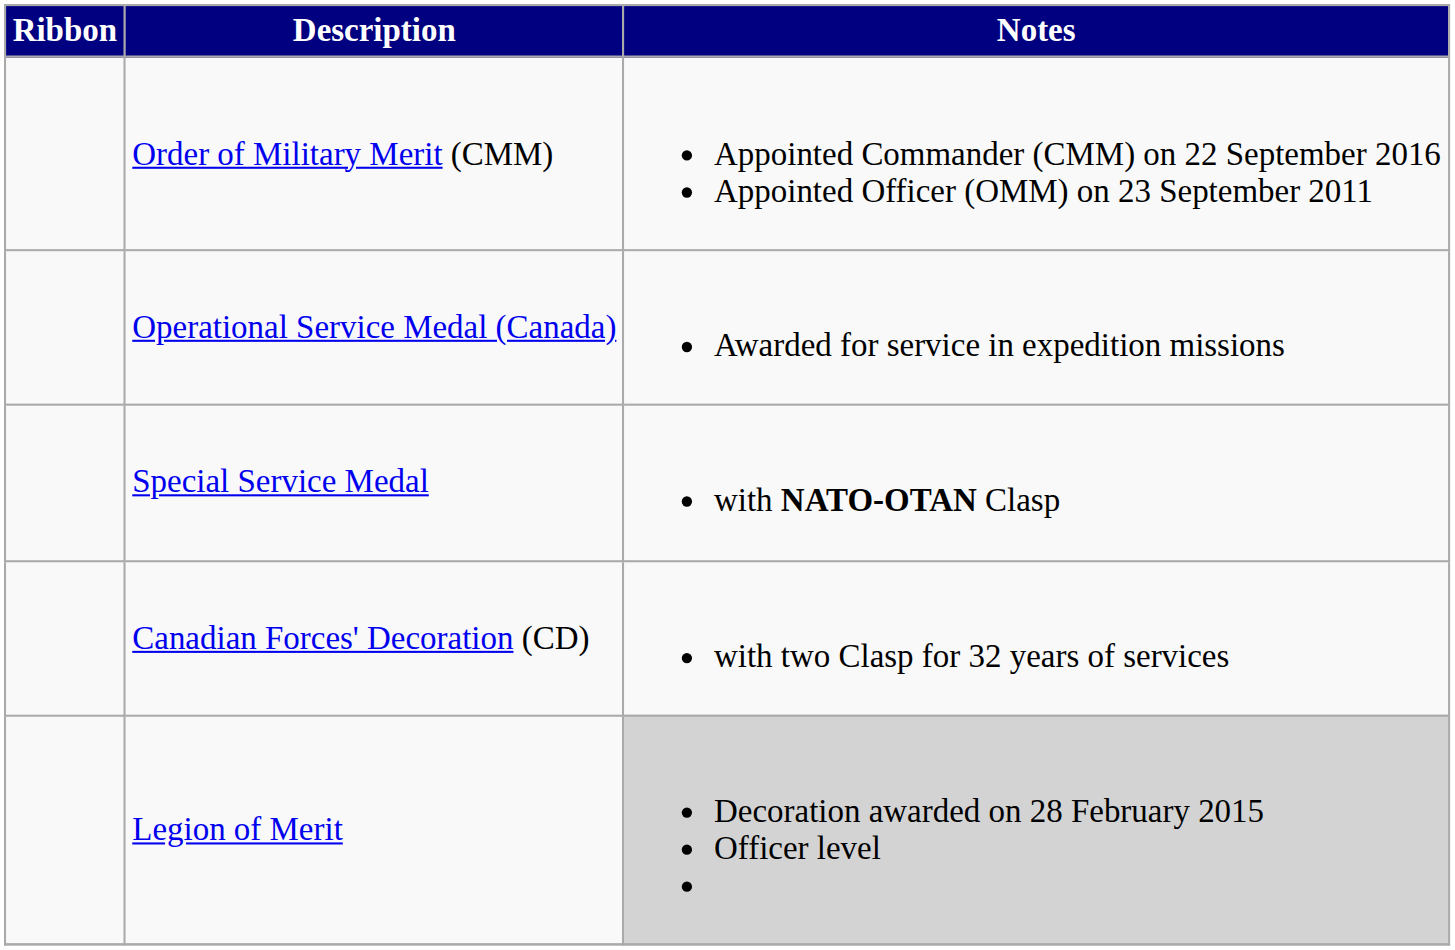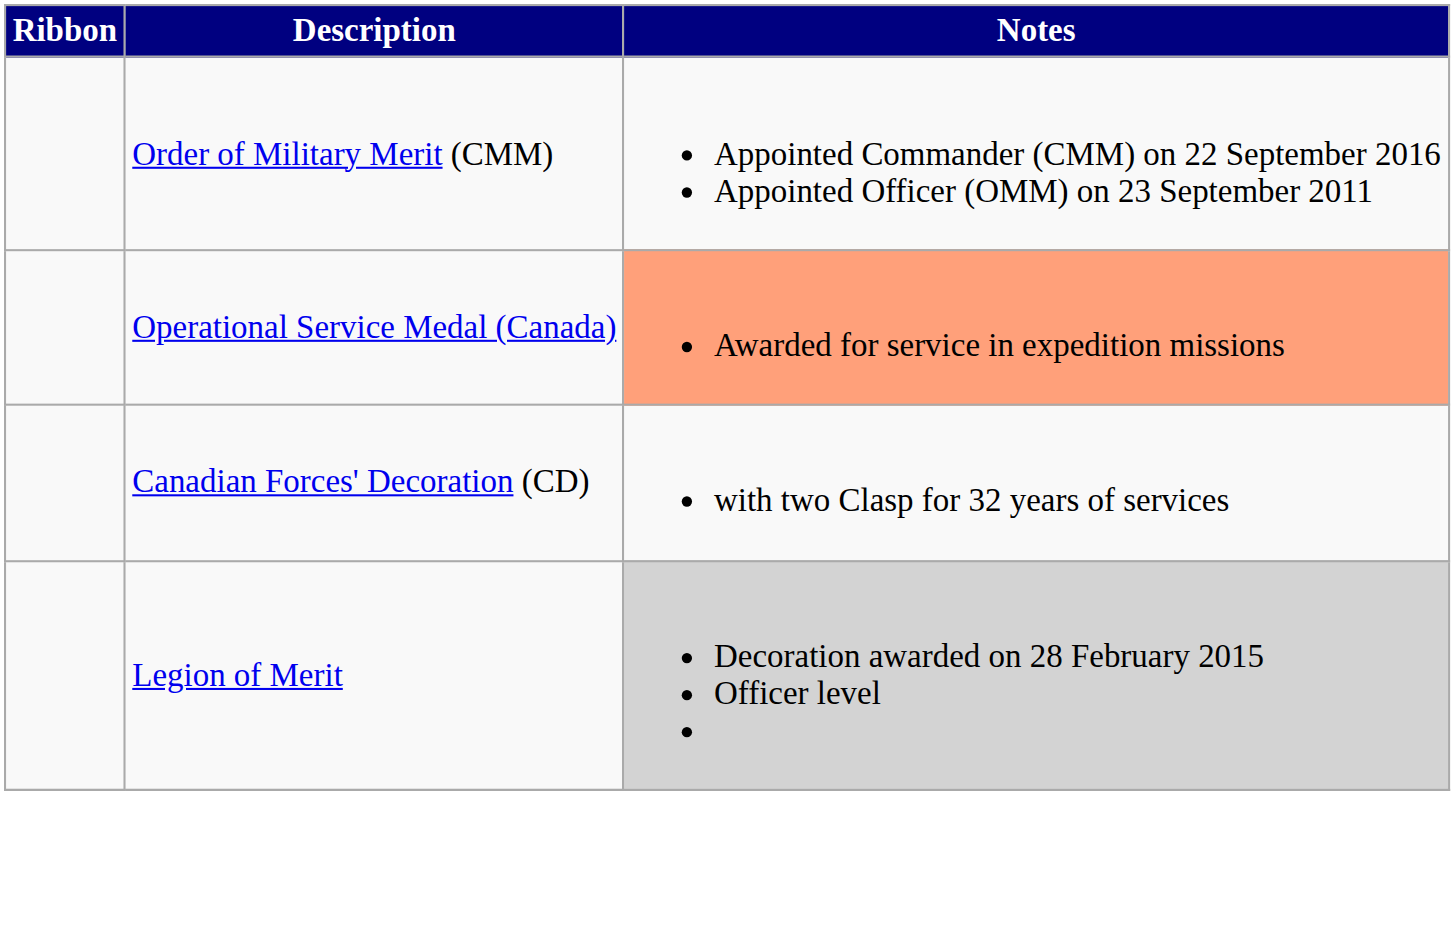Operational Service Medal (Canada) | Notes: no background -> lightsalmon background
- row: Special Service Medal | with NATO-OTAN Clasp
